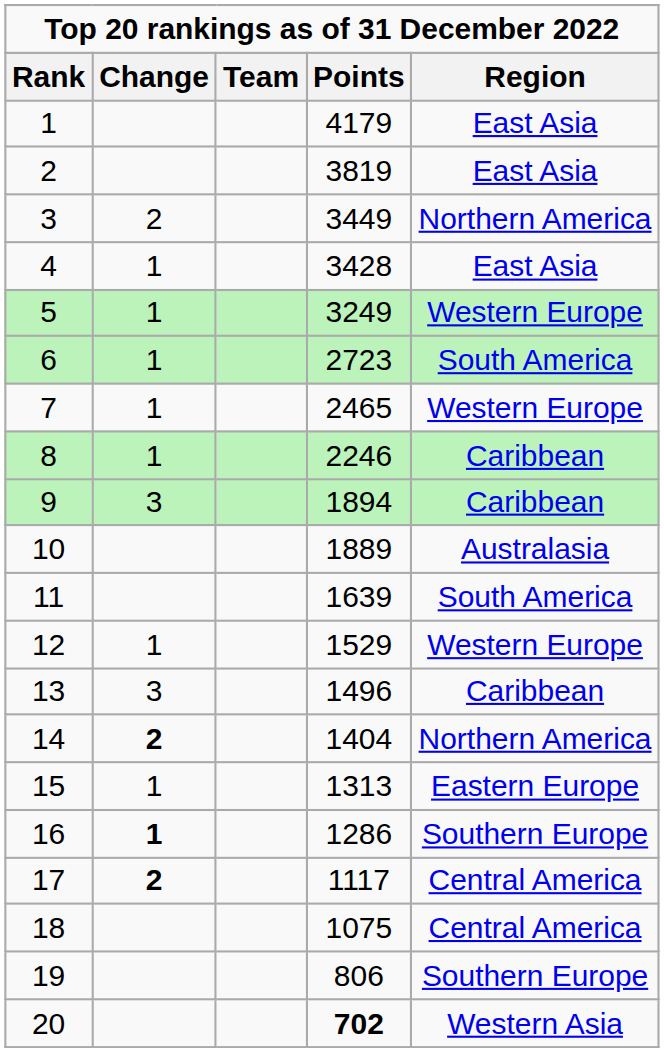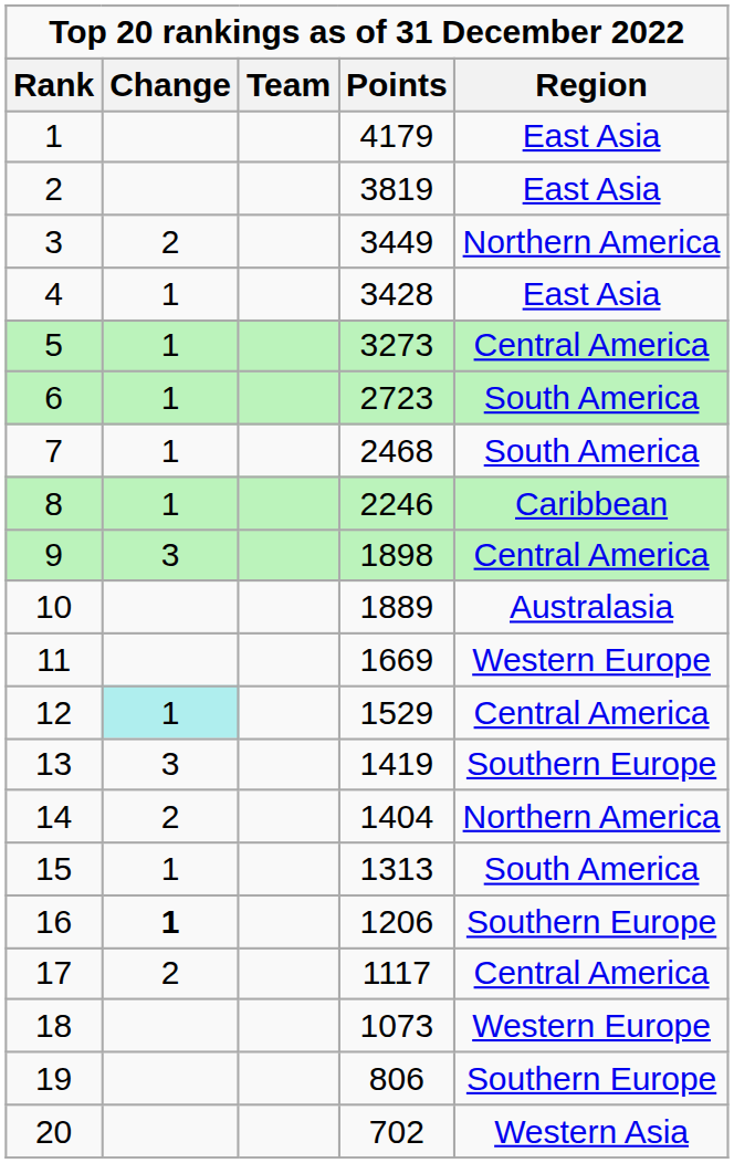5 | Points: 3249 -> 3273
5 | Region: Western Europe -> Central America
7 | Points: 2465 -> 2468
7 | Region: Western Europe -> South America
9 | Points: 1894 -> 1898
9 | Region: Caribbean -> Central America
11 | Points: 1639 -> 1669
11 | Region: South America -> Western Europe
12 | Change: no background -> paleturquoise background
12 | Region: Western Europe -> Central America
13 | Points: 1496 -> 1419
13 | Region: Caribbean -> Southern Europe
14 | Change: bold -> normal
15 | Region: Eastern Europe -> South America
16 | Points: 1286 -> 1206
17 | Change: bold -> normal
18 | Points: 1075 -> 1073
18 | Region: Central America -> Western Europe
20 | Points: bold -> normal
